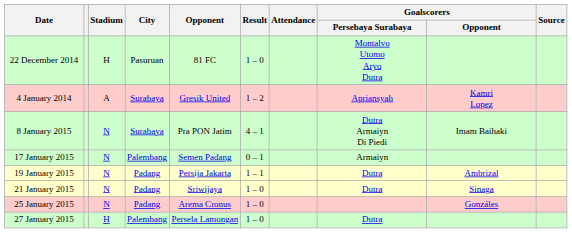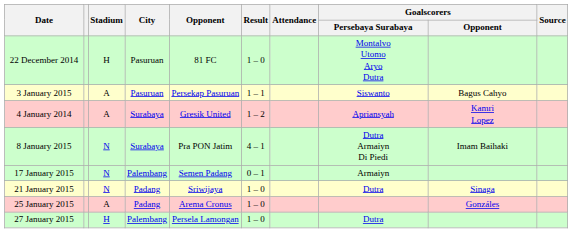+ row: 3 January 2015 | A | Pasuruan | Persekap Pasuruan | 1 – 1 | Siswanto | Bagus Cahyo
- row: 19 January 2015 | N | Padang | Persija Jakarta | 1 – 1 | Dutra | Ambrizal
25 January 2015 | Stadium: N -> A
